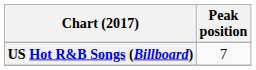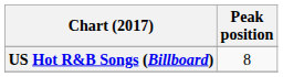US Hot R&B Songs (Billboard) | Peak position: 7 -> 8
